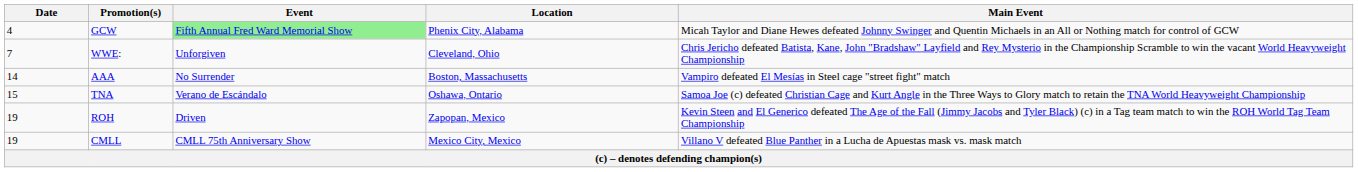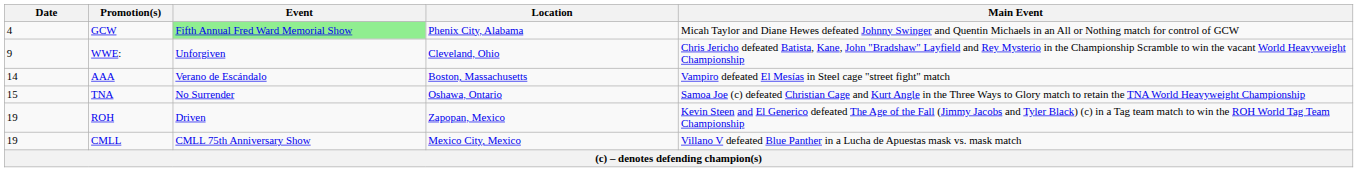WWE: | Date: 7 -> 9
AAA | Event: No Surrender -> Verano de Escándalo
TNA | Event: Verano de Escándalo -> No Surrender
